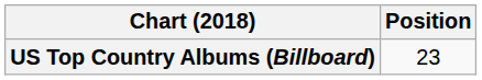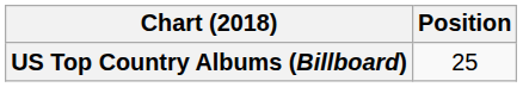US Top Country Albums (Billboard) | Position: 23 -> 25
